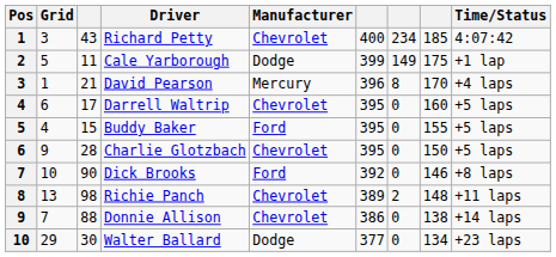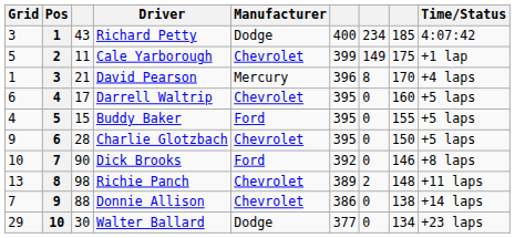columns swapped: Pos <-> Grid
Richard Petty | Manufacturer: Chevrolet -> Dodge
Cale Yarborough | Manufacturer: Dodge -> Chevrolet
